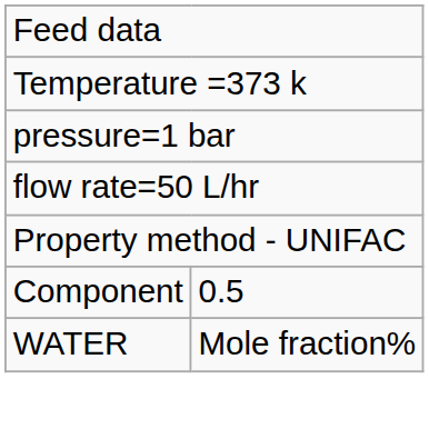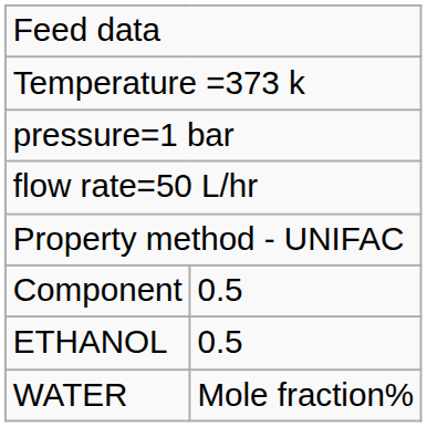+ row: ETHANOL | 0.5
